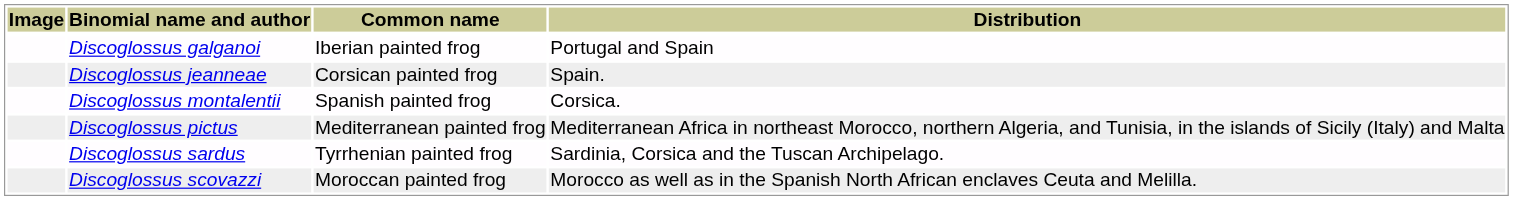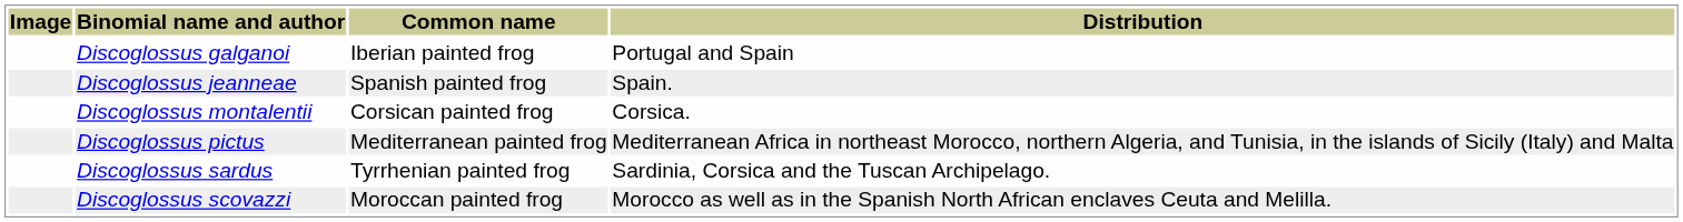Discoglossus jeanneae | Common name: Corsican painted frog -> Spanish painted frog
Discoglossus montalentii | Common name: Spanish painted frog -> Corsican painted frog
